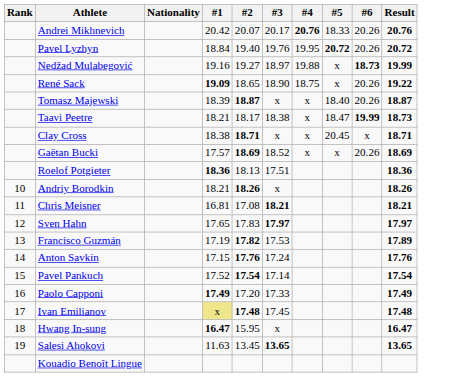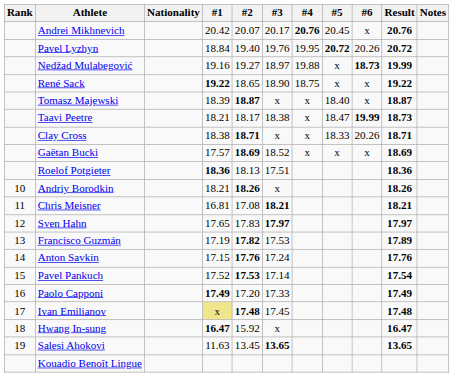+ column: Notes
Andrei Mikhnevich | #5: 18.33 -> 20.45
Andrei Mikhnevich | #6: 20.26 -> x
René Sack | #1: 19.09 -> 19.22
René Sack | #6: 20.26 -> x
Tomasz Majewski | #6: 20.26 -> x
Clay Cross | #5: 20.45 -> 18.33
Clay Cross | #6: x -> 20.26
Gaëtan Bucki | #6: 20.26 -> x
Pavel Pankuch | #2: 17.54 -> 17.53
Hwang In-sung | #2: 15.95 -> 15.92
